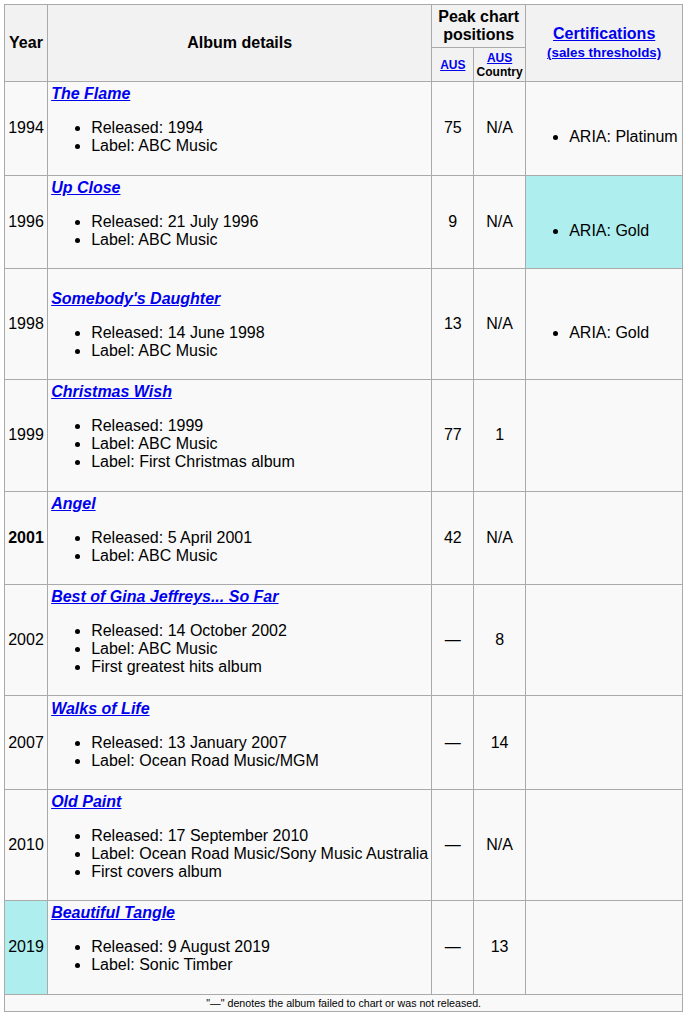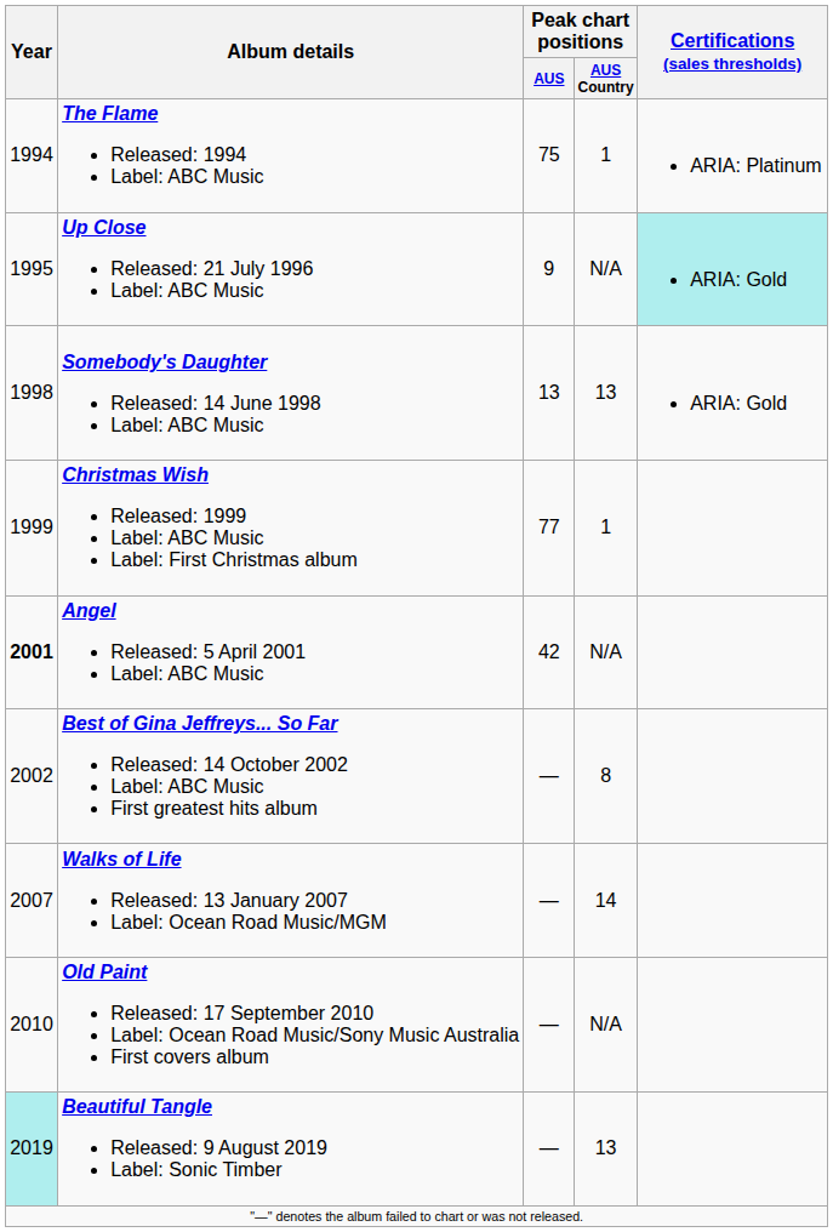The Flame Released: 1994 Label: ABC Music | Peak chart positions / AUS Country: N/A -> 1
Up Close Released: 21 July 1996 Label: ABC Music | Year: 1996 -> 1995
Somebody's Daughter Released: 14 June 1998 Label: ABC Music | Peak chart positions / AUS Country: N/A -> 13
